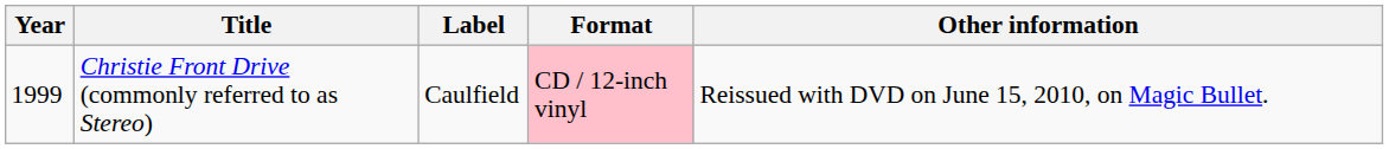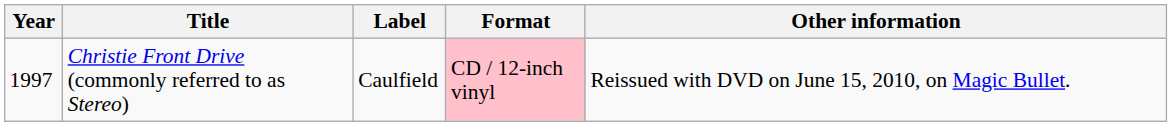Christie Front Drive (commonly referred to as Stereo) | Year: 1999 -> 1997
